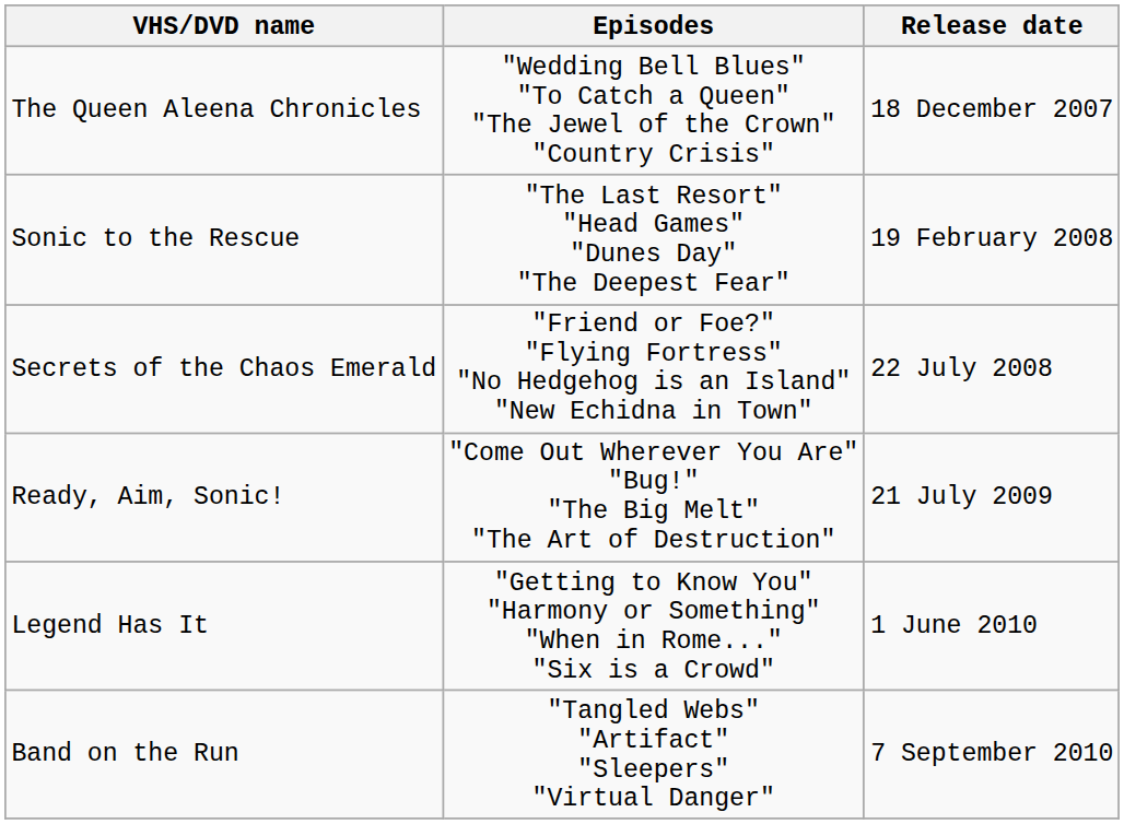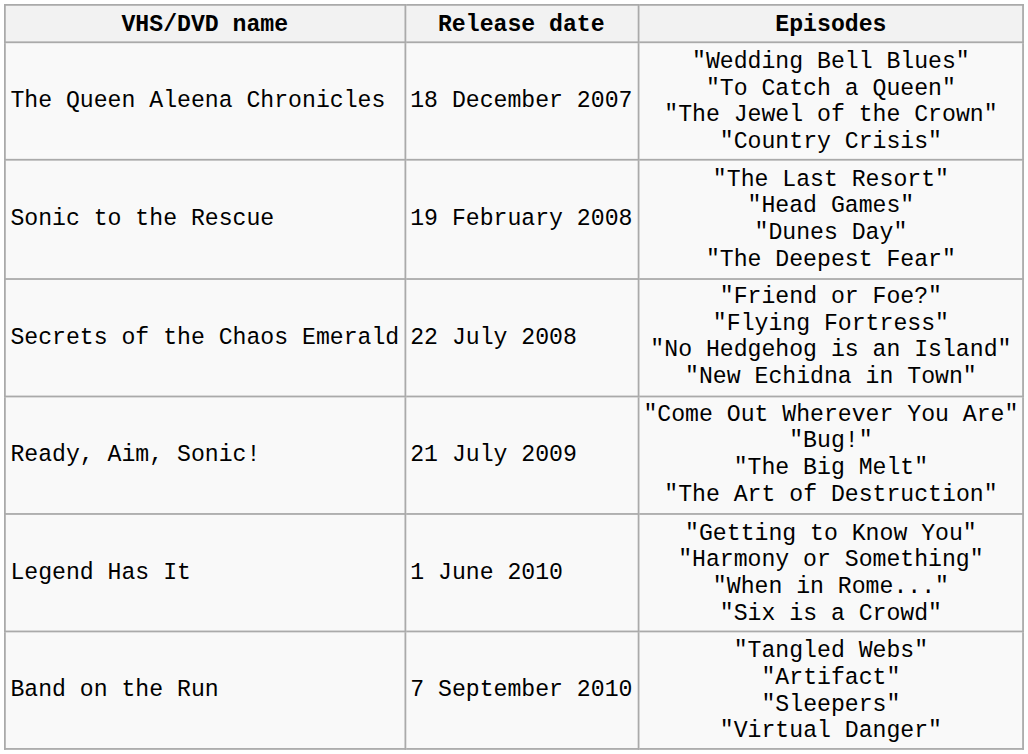columns swapped: Episodes <-> Release date
